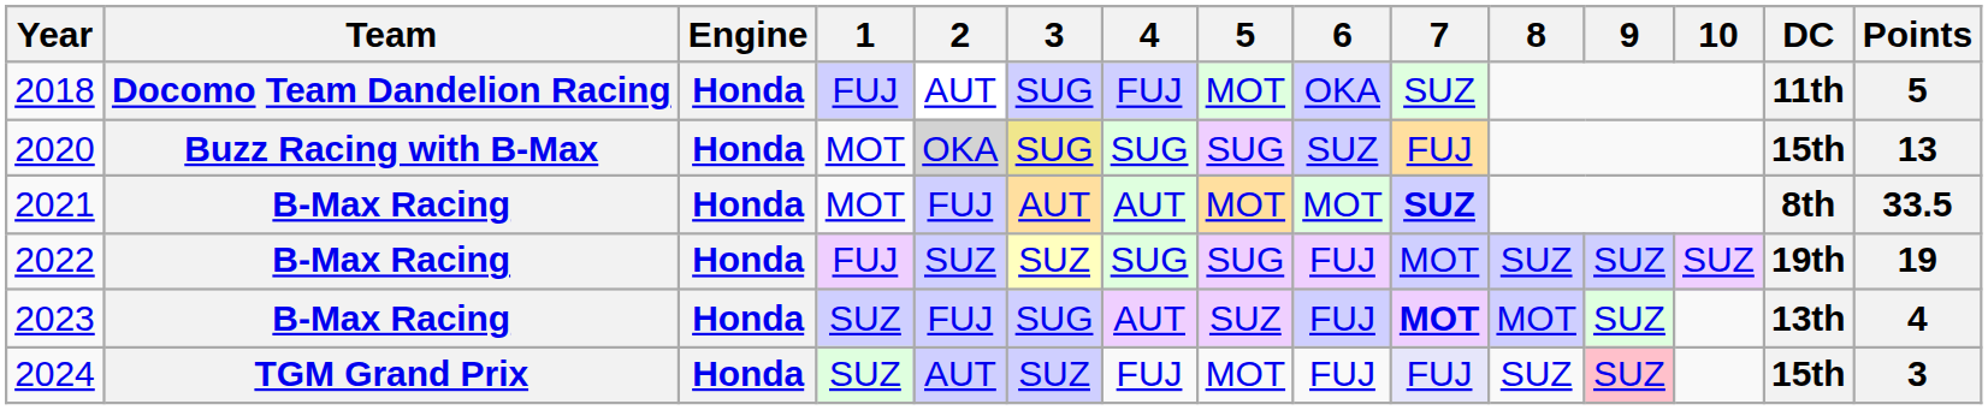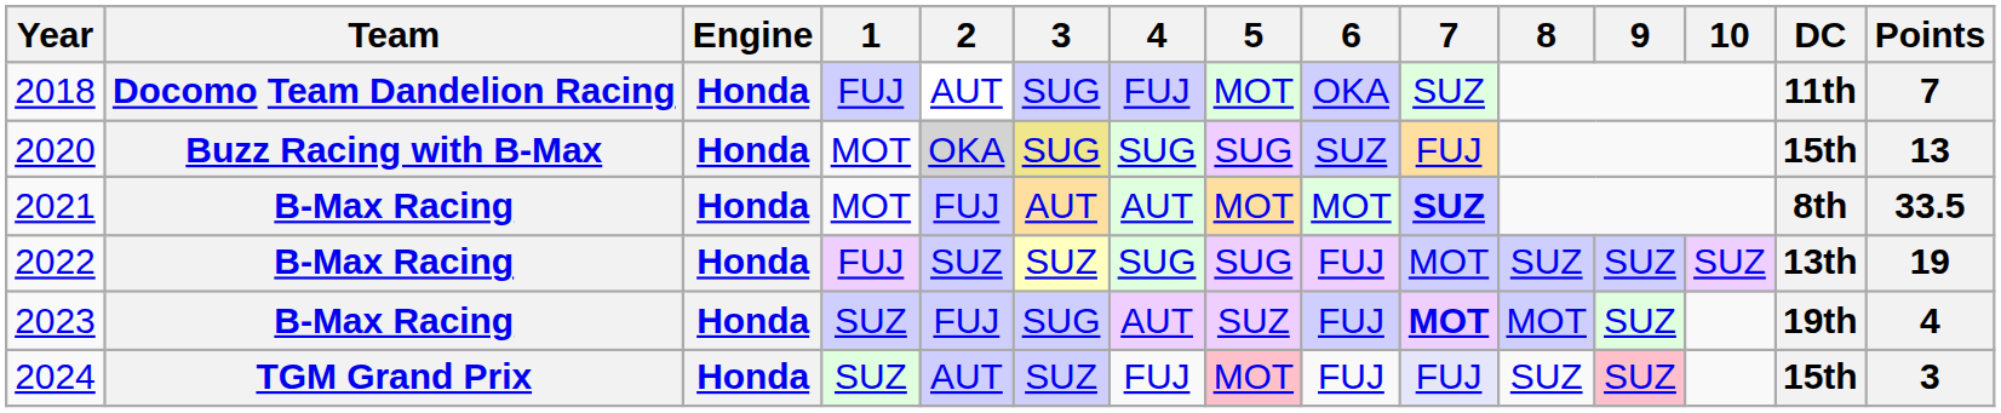2018 | Points: 5 -> 7
2022 | DC: 19th -> 13th
2023 | DC: 13th -> 19th
2024 | 5: no background -> pink background
